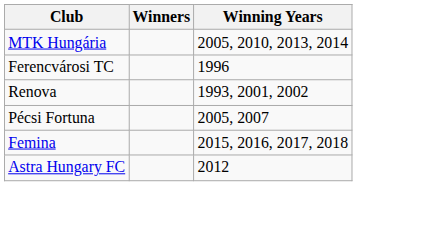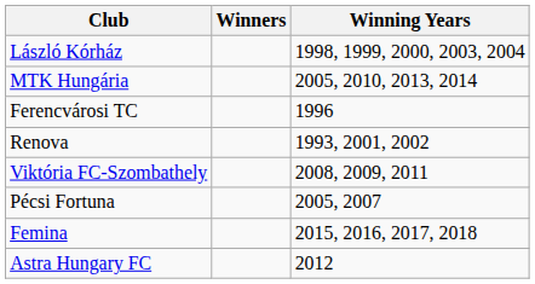+ row: László Kórház | 1998, 1999, 2000, 2003, 2004
+ row: Viktória FC-Szombathely | 2008, 2009, 2011
